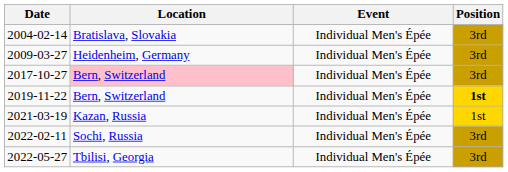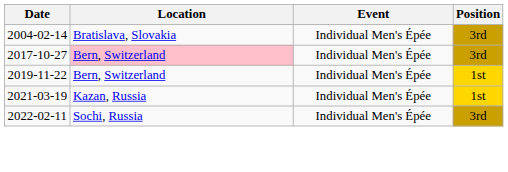- row: 2009-03-27 | Heidenheim, Germany | Individual Men's Épée | 3rd
2019-11-22 | Position: bold -> normal
- row: 2022-05-27 | Tbilisi, Georgia | Individual Men's Épée | 3rd
